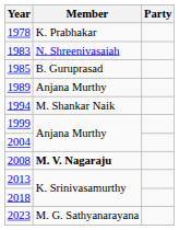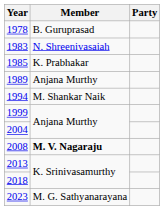1978 | Member: K. Prabhakar -> B. Guruprasad
1985 | Member: B. Guruprasad -> K. Prabhakar
